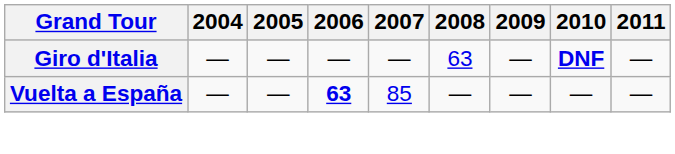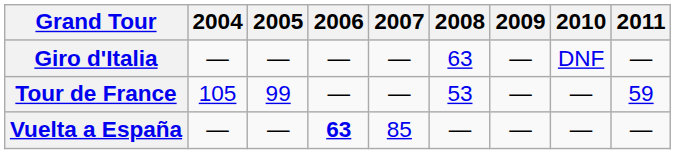Giro d'Italia | 2010: bold -> normal
+ row: Tour de France | 105 | 99 | — | — | 53 | — | — | 59
